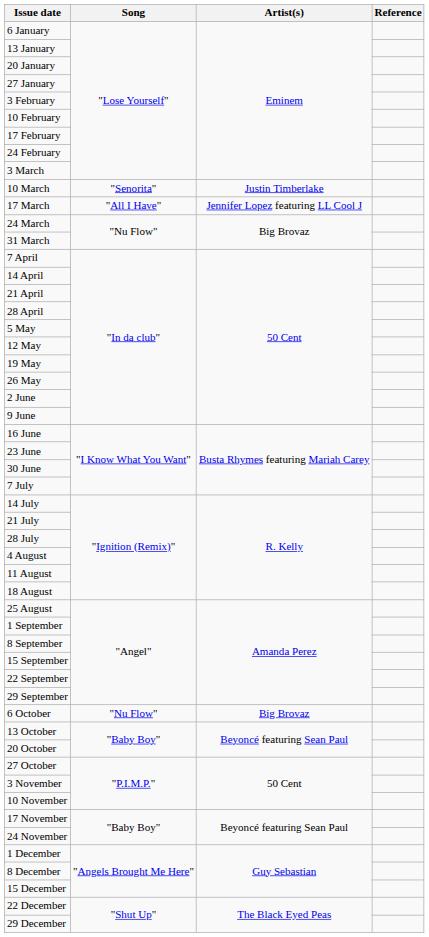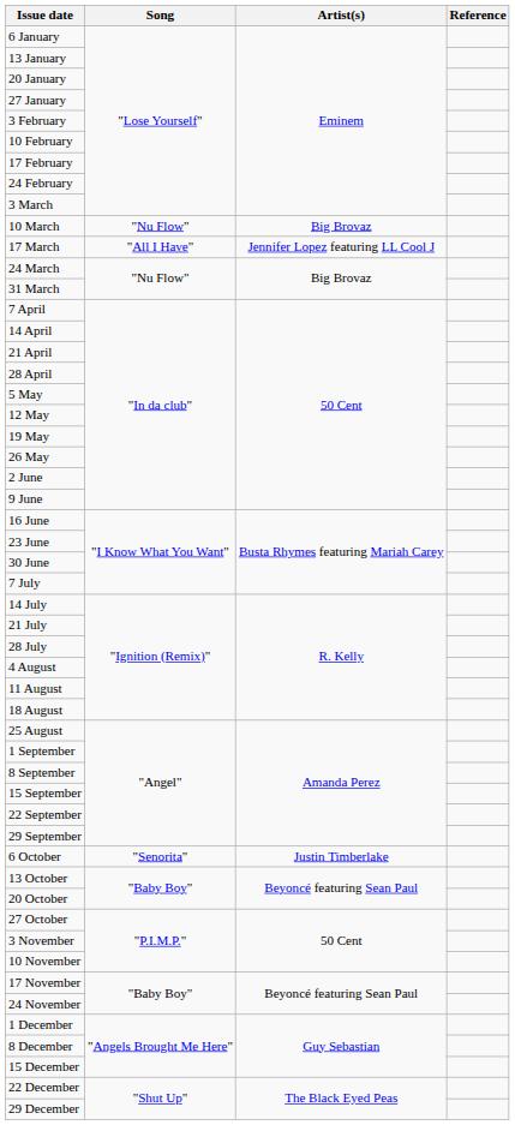10 March | Song: "Senorita" -> "Nu Flow"
10 March | Artist(s): Justin Timberlake -> Big Brovaz
6 October | Song: "Nu Flow" -> "Senorita"
6 October | Artist(s): Big Brovaz -> Justin Timberlake
